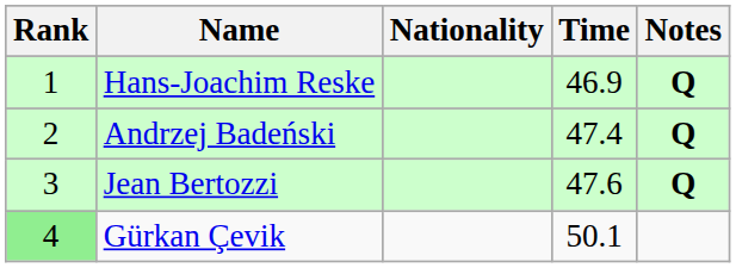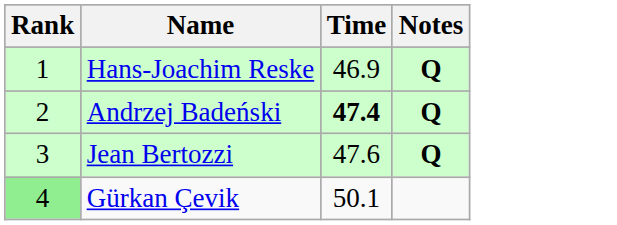- column: Nationality
Andrzej Badeński | Time: normal -> bold
